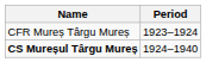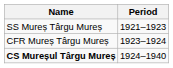+ row: SS Mureș Târgu Mureș | 1921–1923
